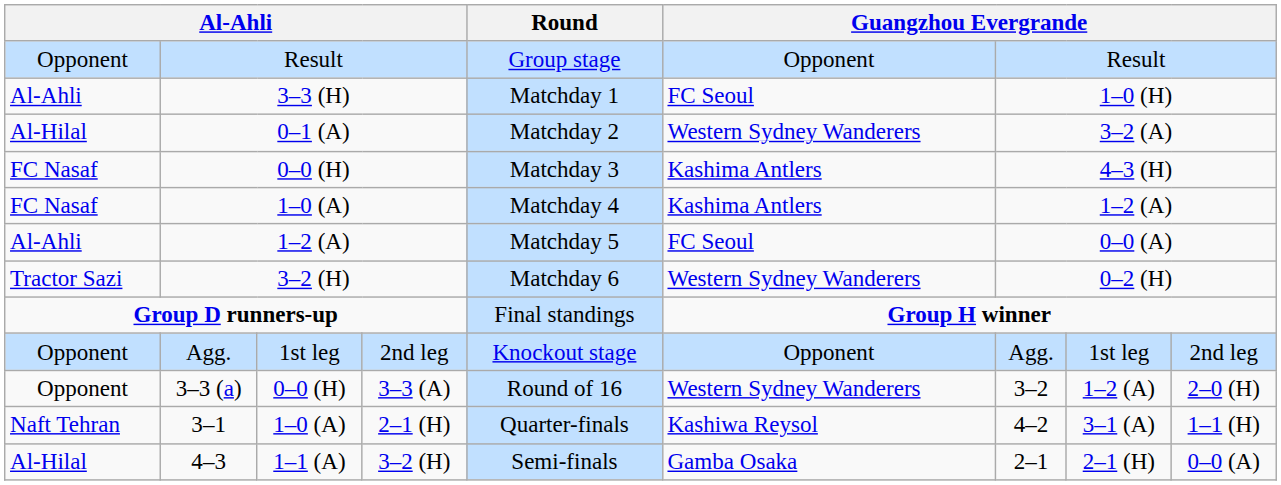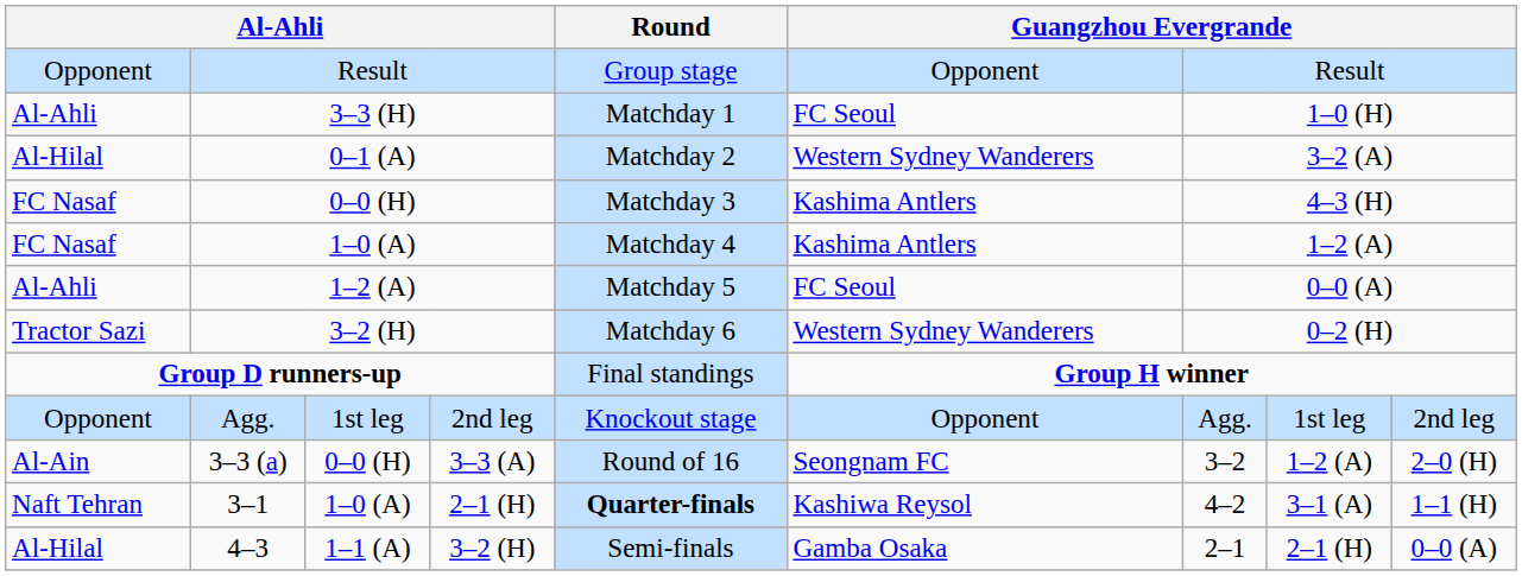3–3 (a) | column 1: Opponent -> Al-Ain
3–3 (a) | column 6: Western Sydney Wanderers -> Seongnam FC
3–1 | Round: normal -> bold
